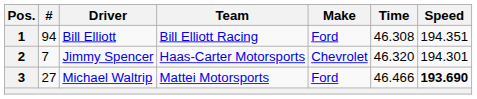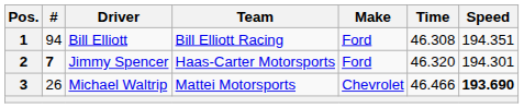2 | #: normal -> bold
2 | Make: Chevrolet -> Ford
3 | #: 27 -> 26
3 | Make: Ford -> Chevrolet
